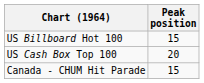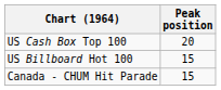rows swapped: US Billboard Hot 100 <-> US Cash Box Top 100
